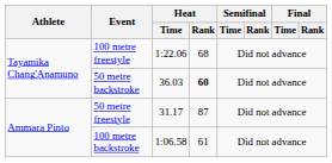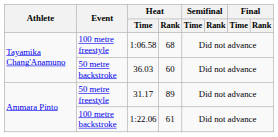100 metre freestyle | Heat / Time: 1:22.06 -> 1:06.58
50 metre backstroke | Heat / Rank: bold -> normal
50 metre freestyle | Heat / Rank: 87 -> 89
100 metre backstroke | Heat / Time: 1:06.58 -> 1:22.06
